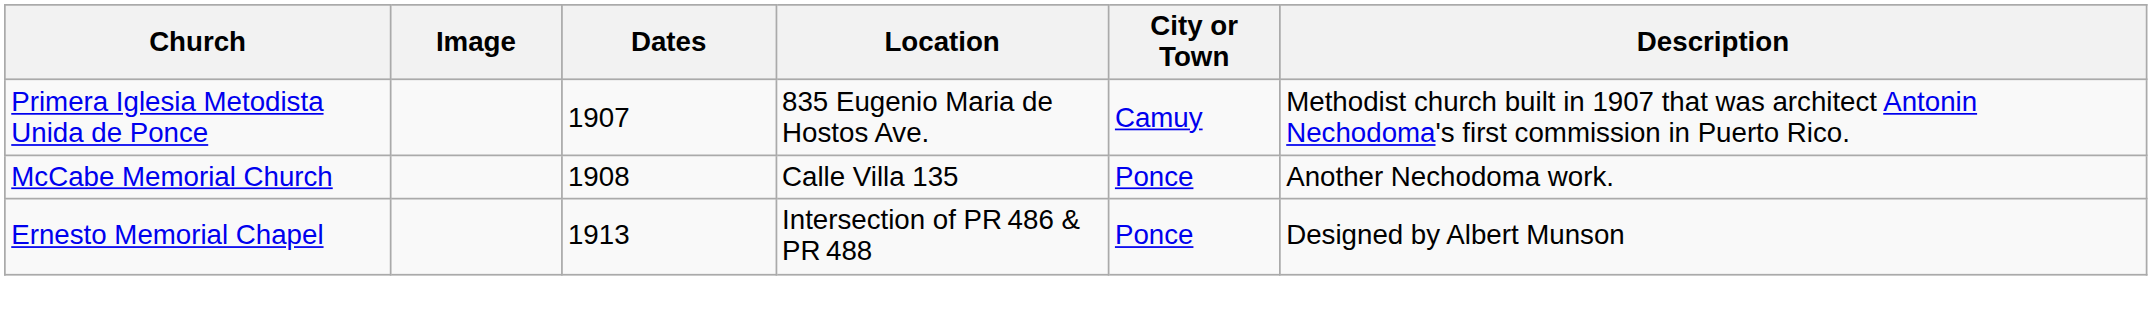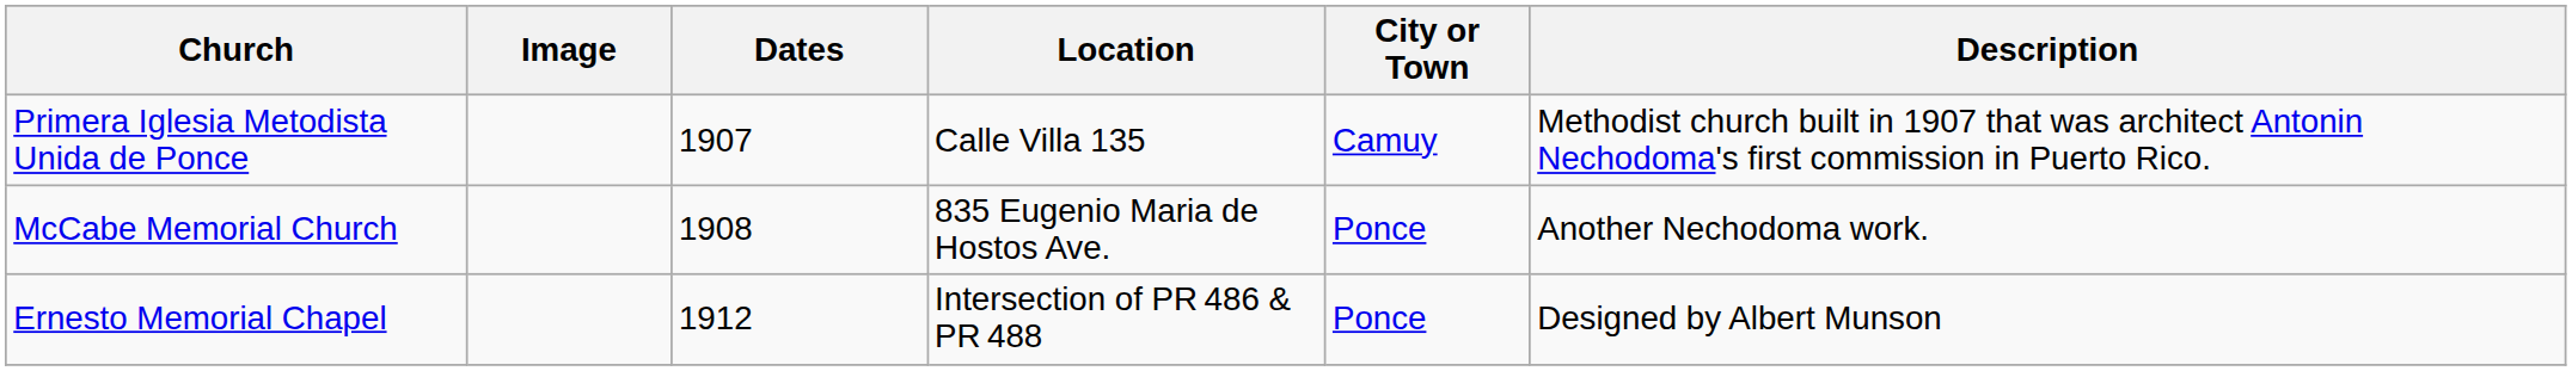Primera Iglesia Metodista Unida de Ponce | Location: 835 Eugenio Maria de Hostos Ave. -> Calle Villa 135
McCabe Memorial Church | Location: Calle Villa 135 -> 835 Eugenio Maria de Hostos Ave.
Ernesto Memorial Chapel | Dates: 1913 -> 1912
